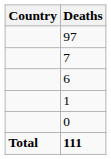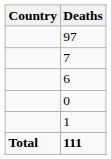rows swapped: 1 <-> 0
